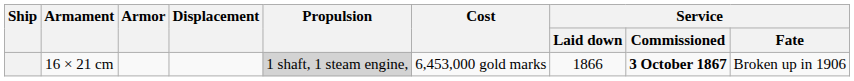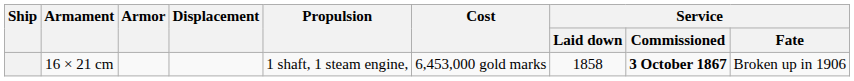16 × 21 cm | Propulsion: lightgrey background -> no background
16 × 21 cm | Service / Laid down: 1866 -> 1858
